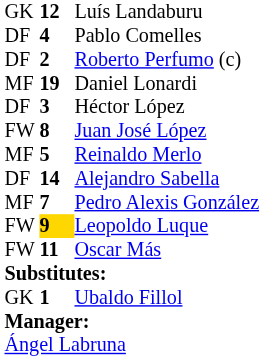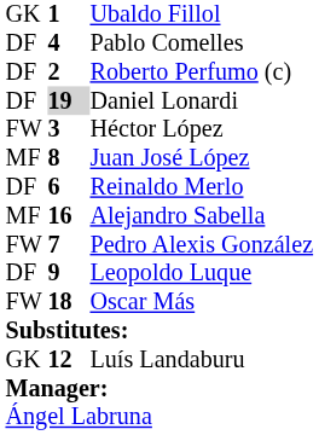rows swapped: Ubaldo Fillol <-> Luís Landaburu
Daniel Lonardi | column 1: MF -> DF
Daniel Lonardi | column 2: no background -> lightgrey background
Héctor López | column 1: DF -> FW
Juan José López | column 1: FW -> MF
Reinaldo Merlo | column 1: MF -> DF
Reinaldo Merlo | column 2: 5 -> 6
Alejandro Sabella | column 1: DF -> MF
Alejandro Sabella | column 2: 14 -> 16
Pedro Alexis González | column 1: MF -> FW
Leopoldo Luque | column 1: FW -> DF
Leopoldo Luque | column 2: gold background -> no background
Oscar Más | column 2: 11 -> 18
